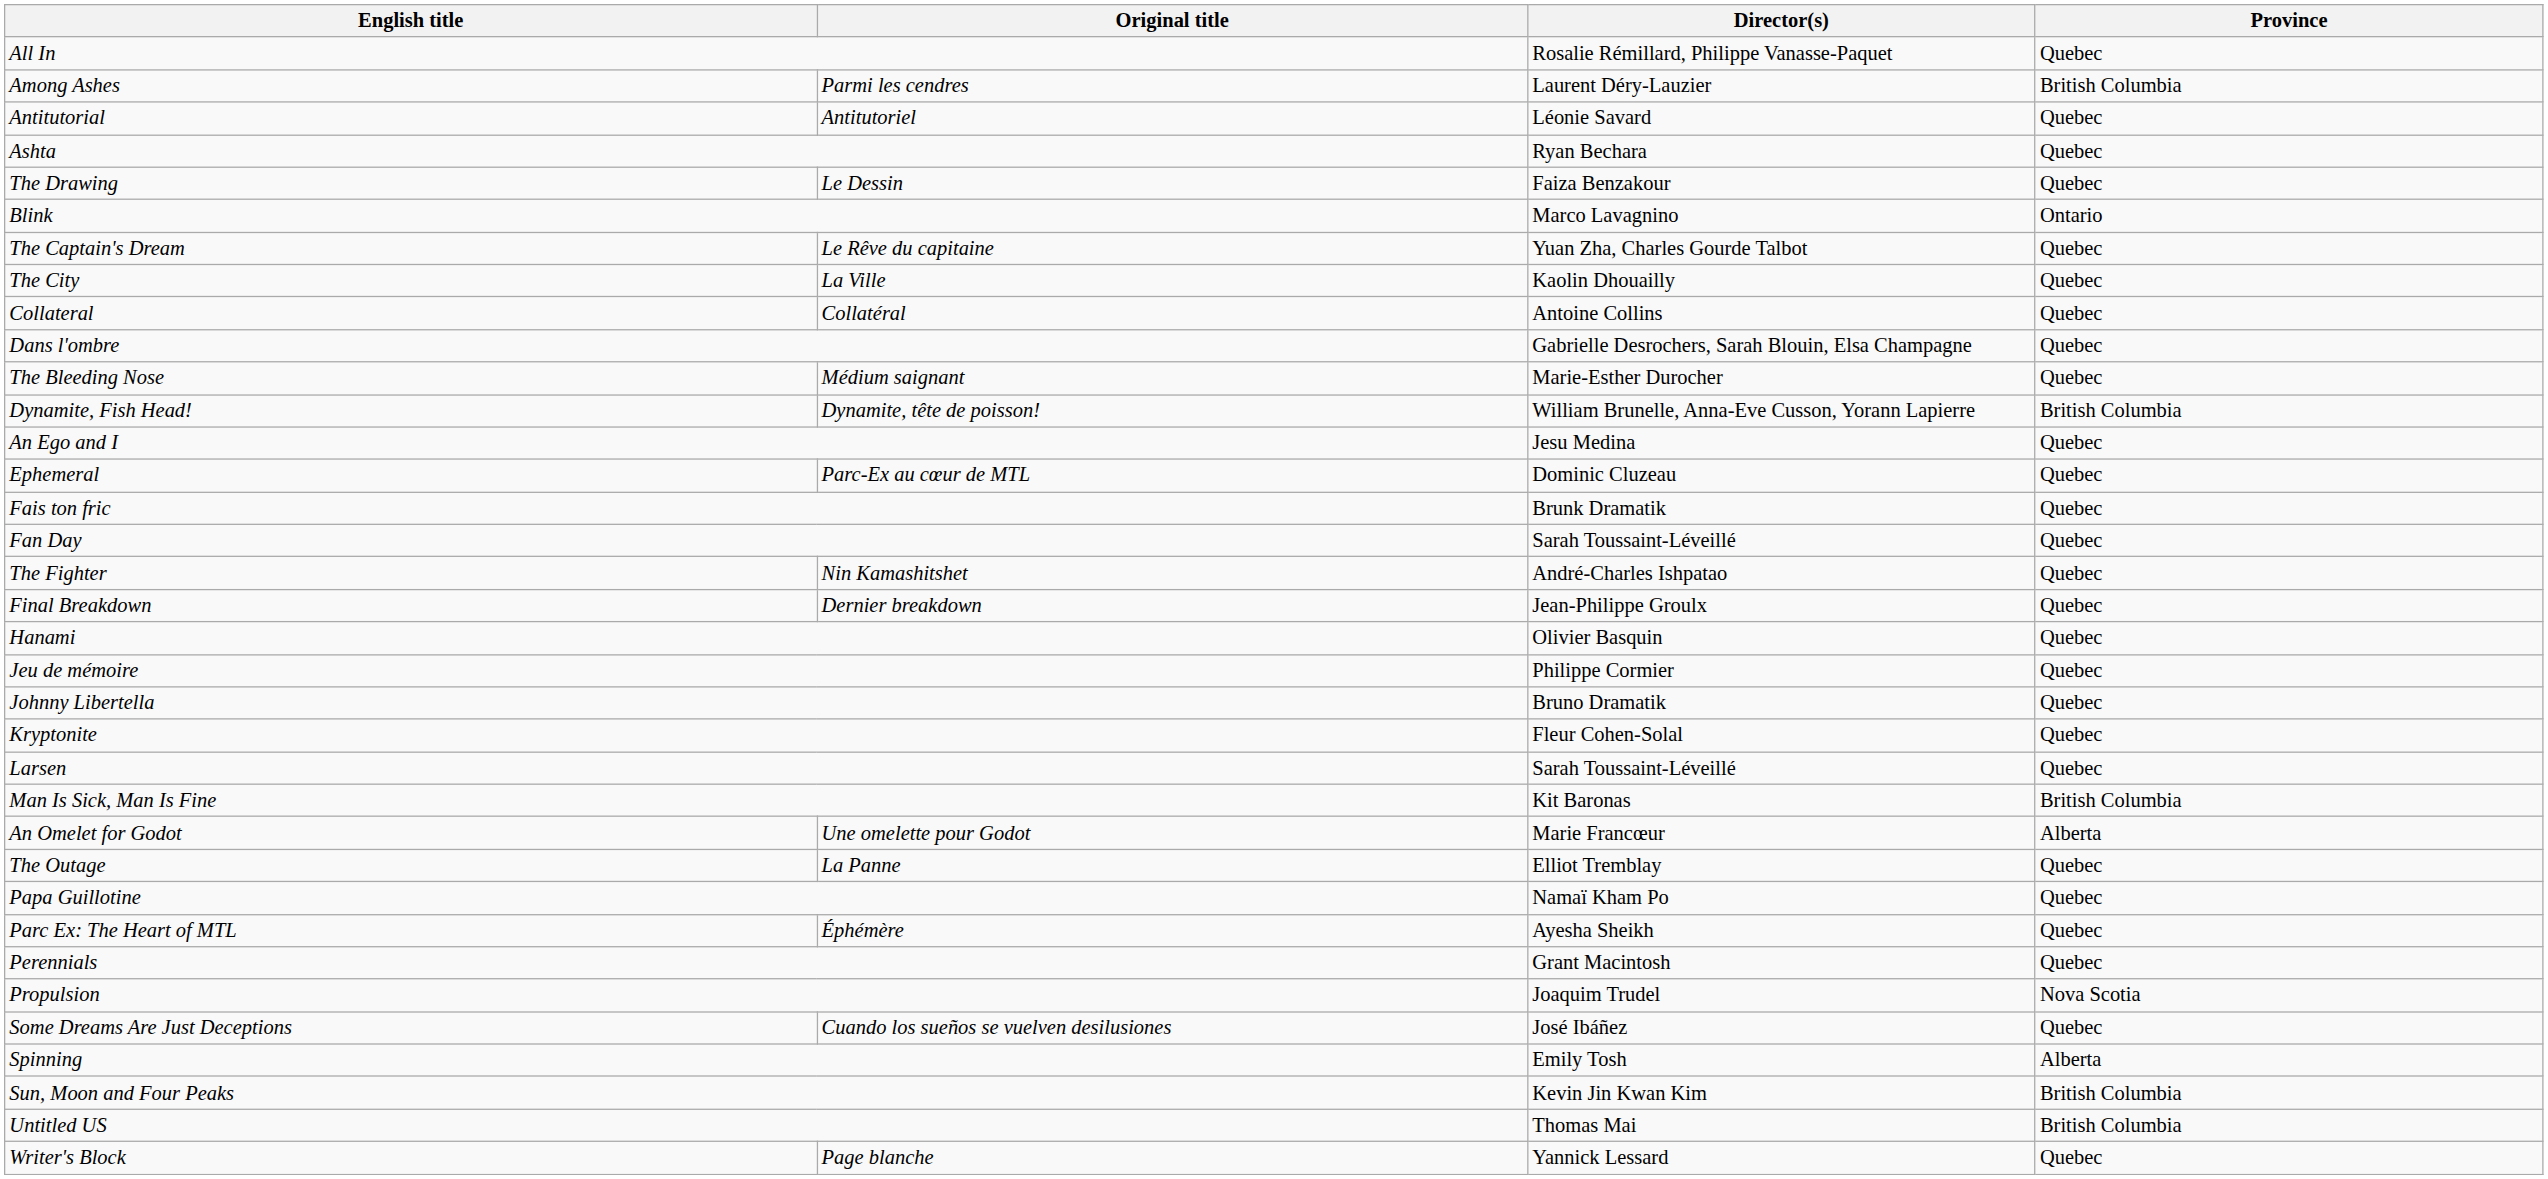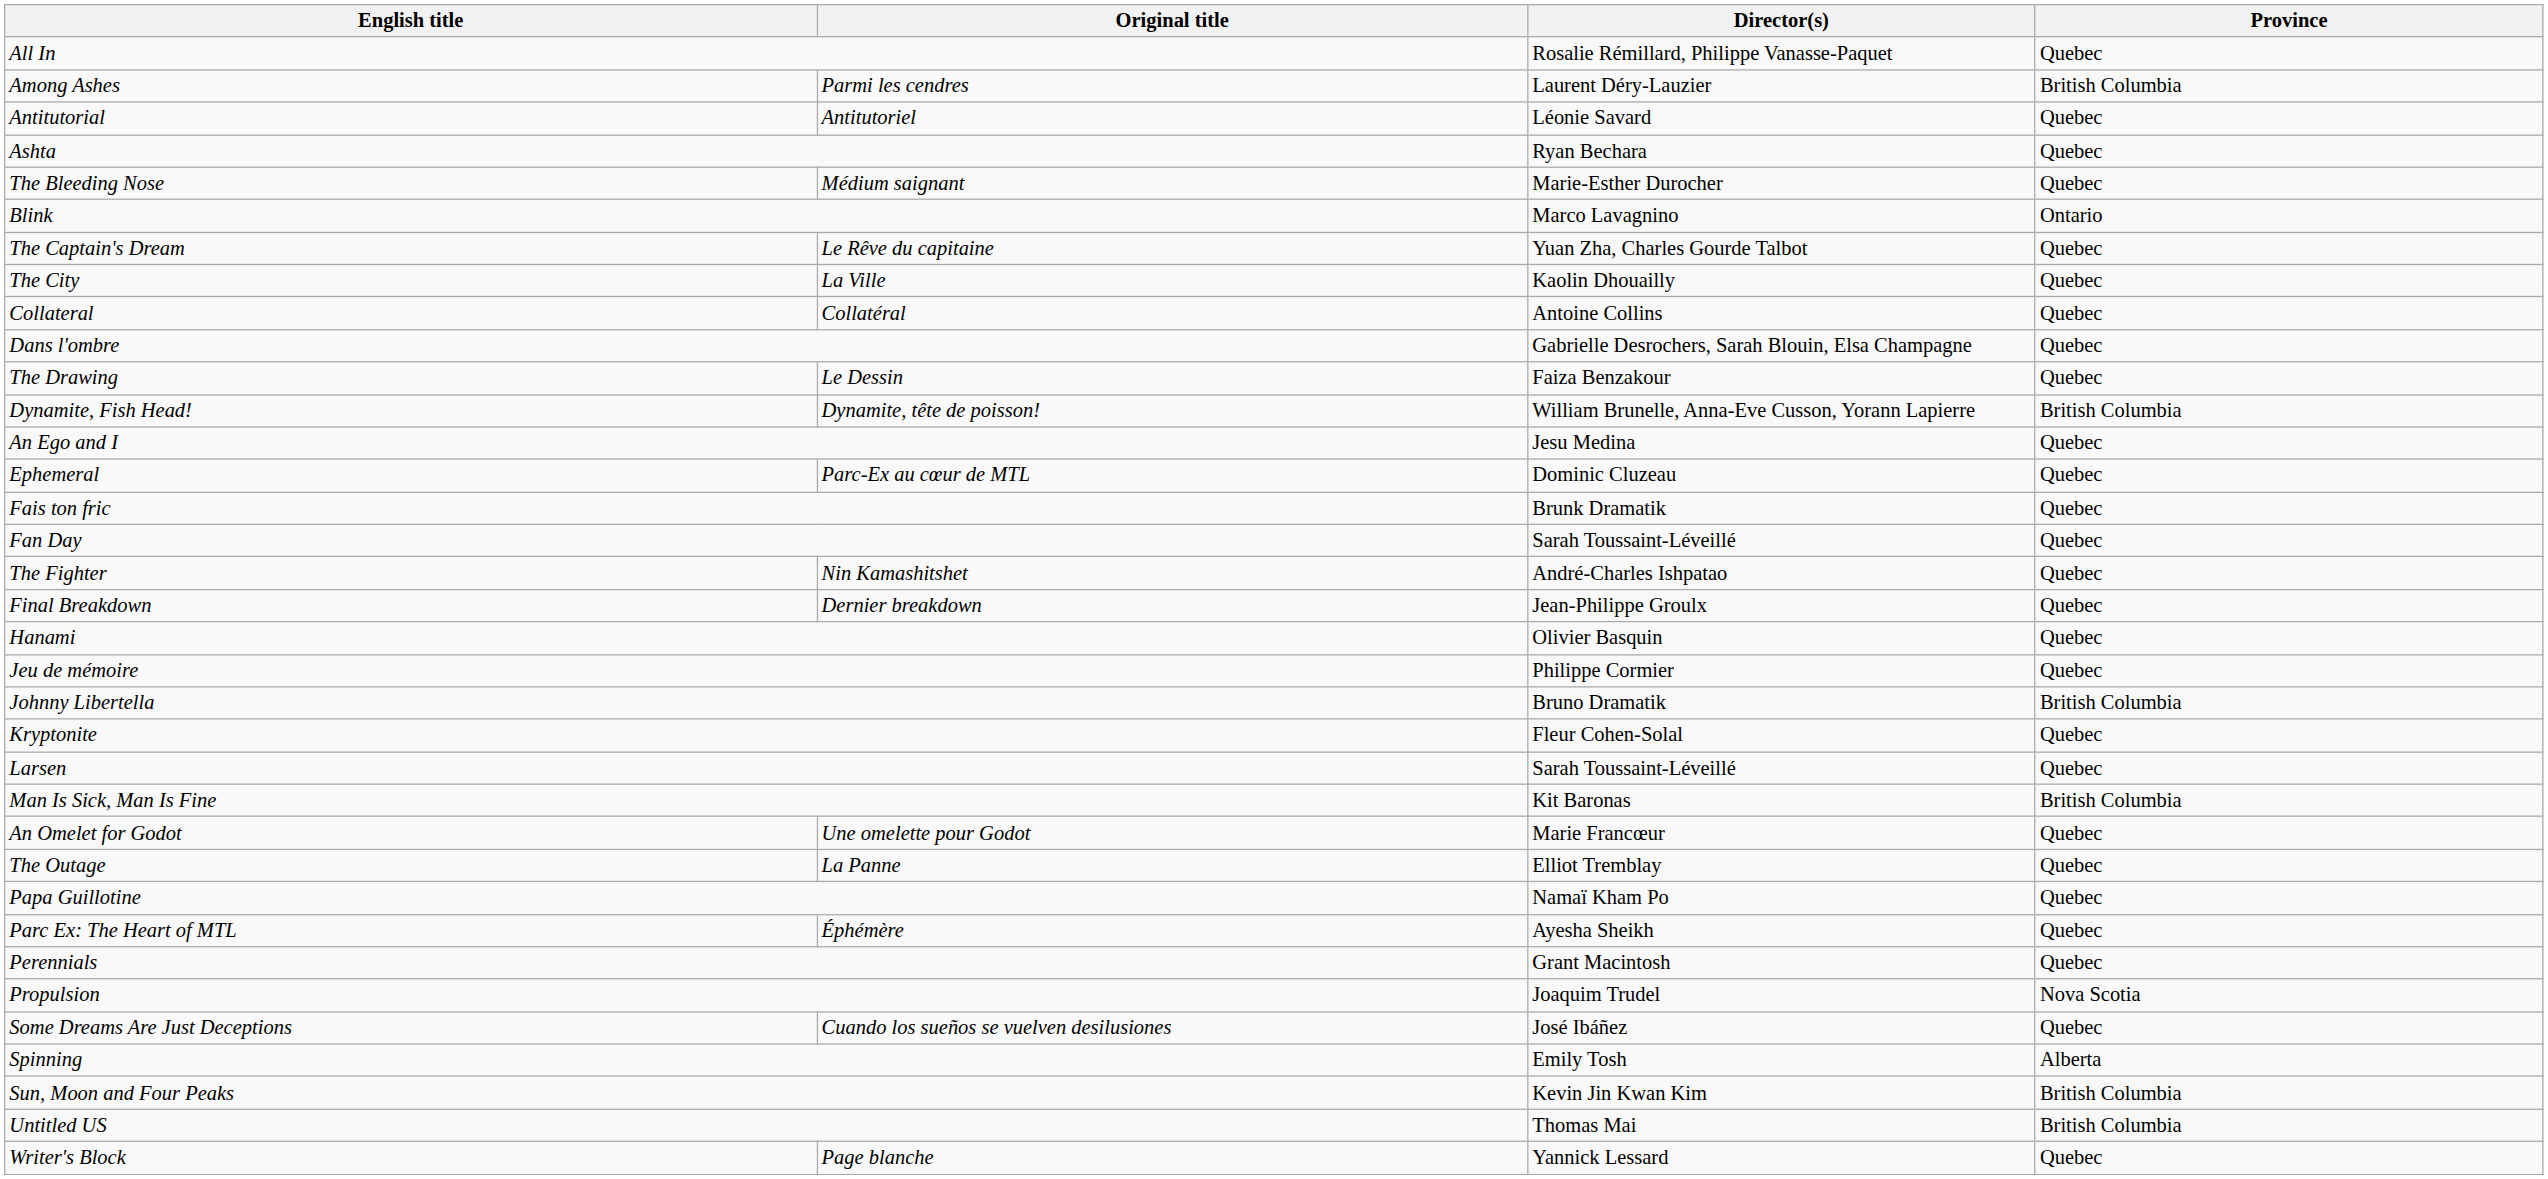rows swapped: The Bleeding Nose <-> The Drawing
Johnny Libertella | Province: Quebec -> British Columbia
An Omelet for Godot | Province: Alberta -> Quebec
